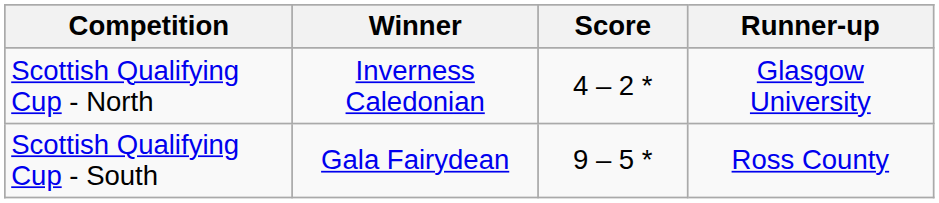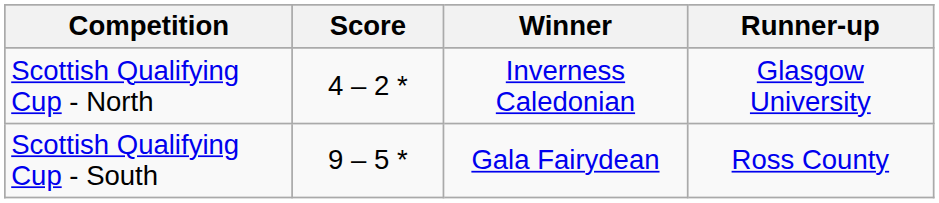columns swapped: Winner <-> Score
